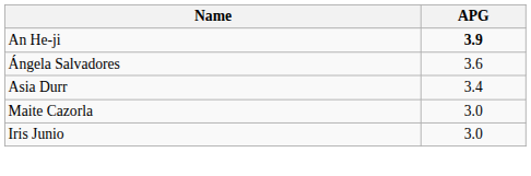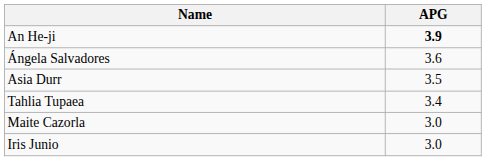Asia Durr | APG: 3.4 -> 3.5
+ row: Tahlia Tupaea | 3.4
